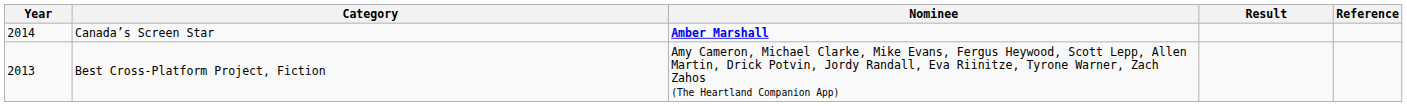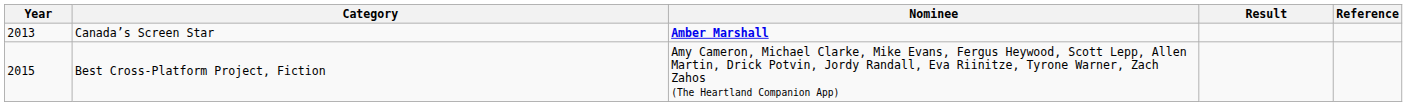Canada’s Screen Star | Year: 2014 -> 2013
Best Cross-Platform Project, Fiction | Year: 2013 -> 2015
